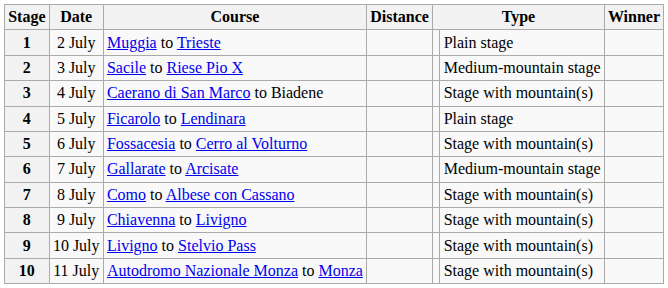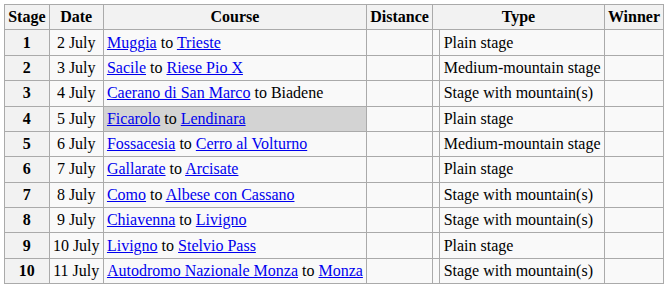4 | Course: no background -> lightgrey background
5 | column 6: Stage with mountain(s) -> Medium-mountain stage
6 | column 6: Medium-mountain stage -> Plain stage
9 | column 6: Stage with mountain(s) -> Plain stage
